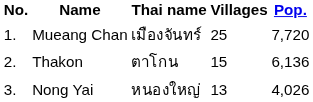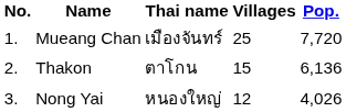Nong Yai | Villages: 13 -> 12
